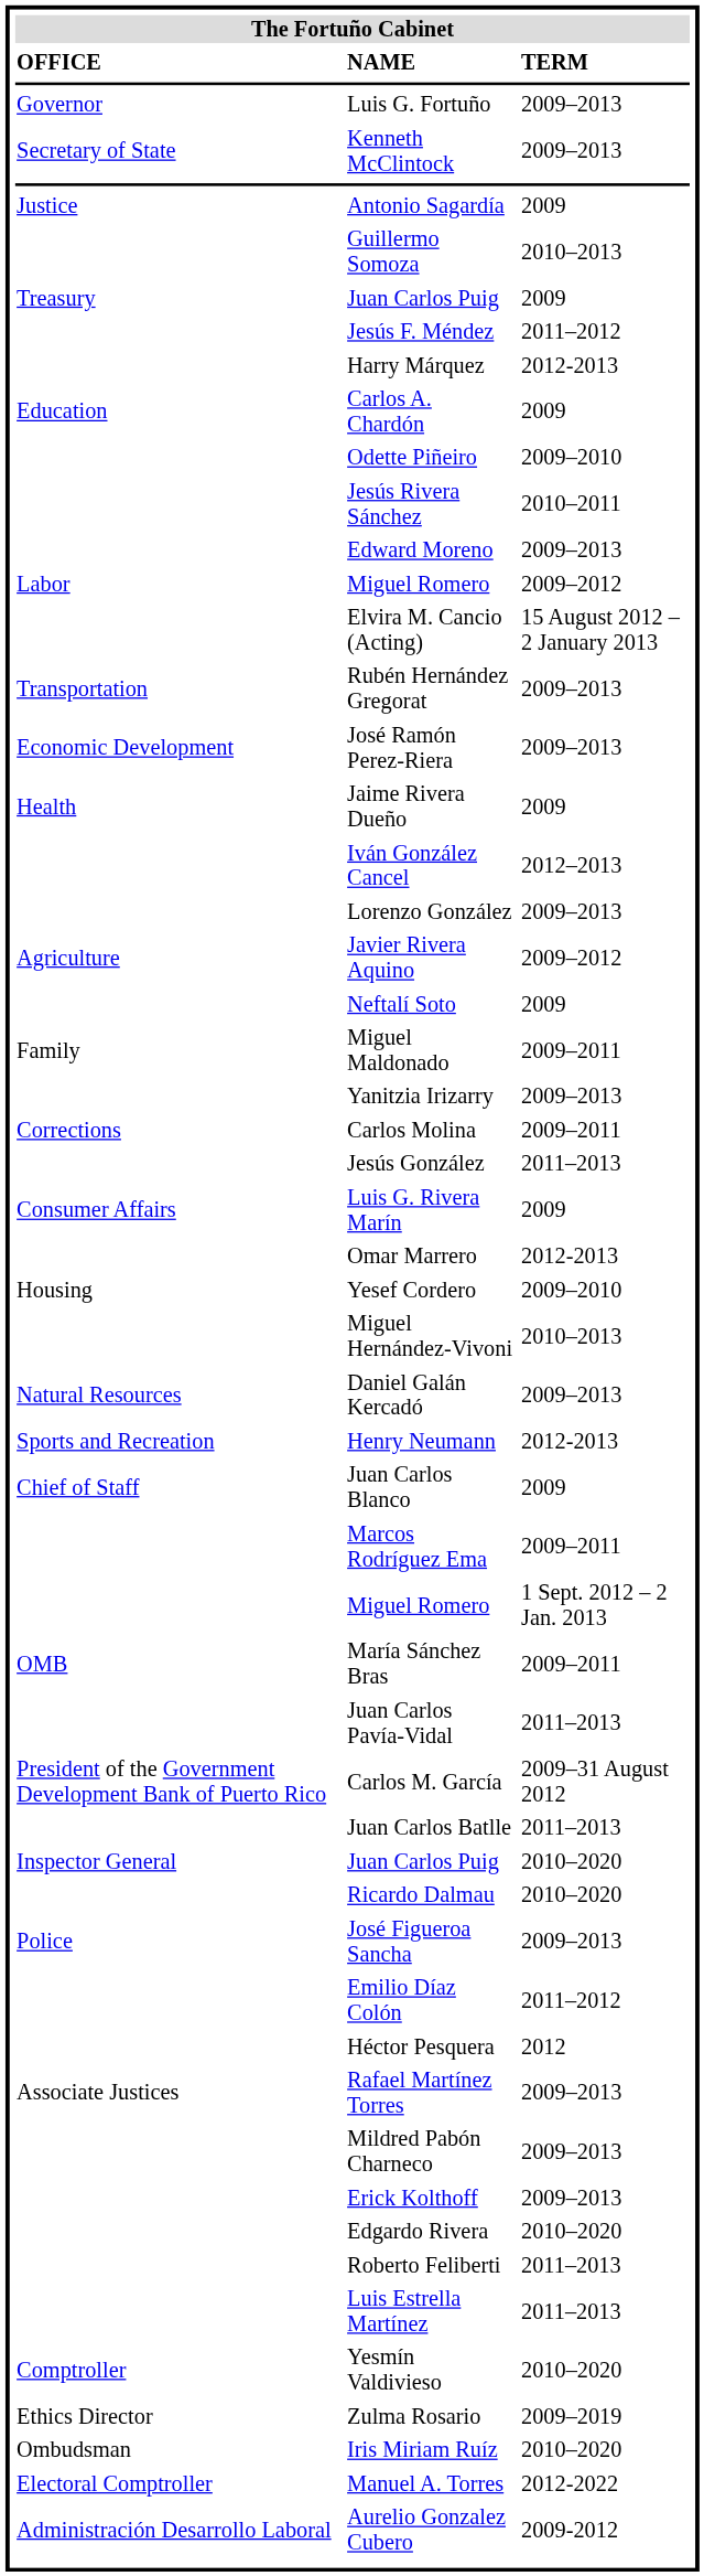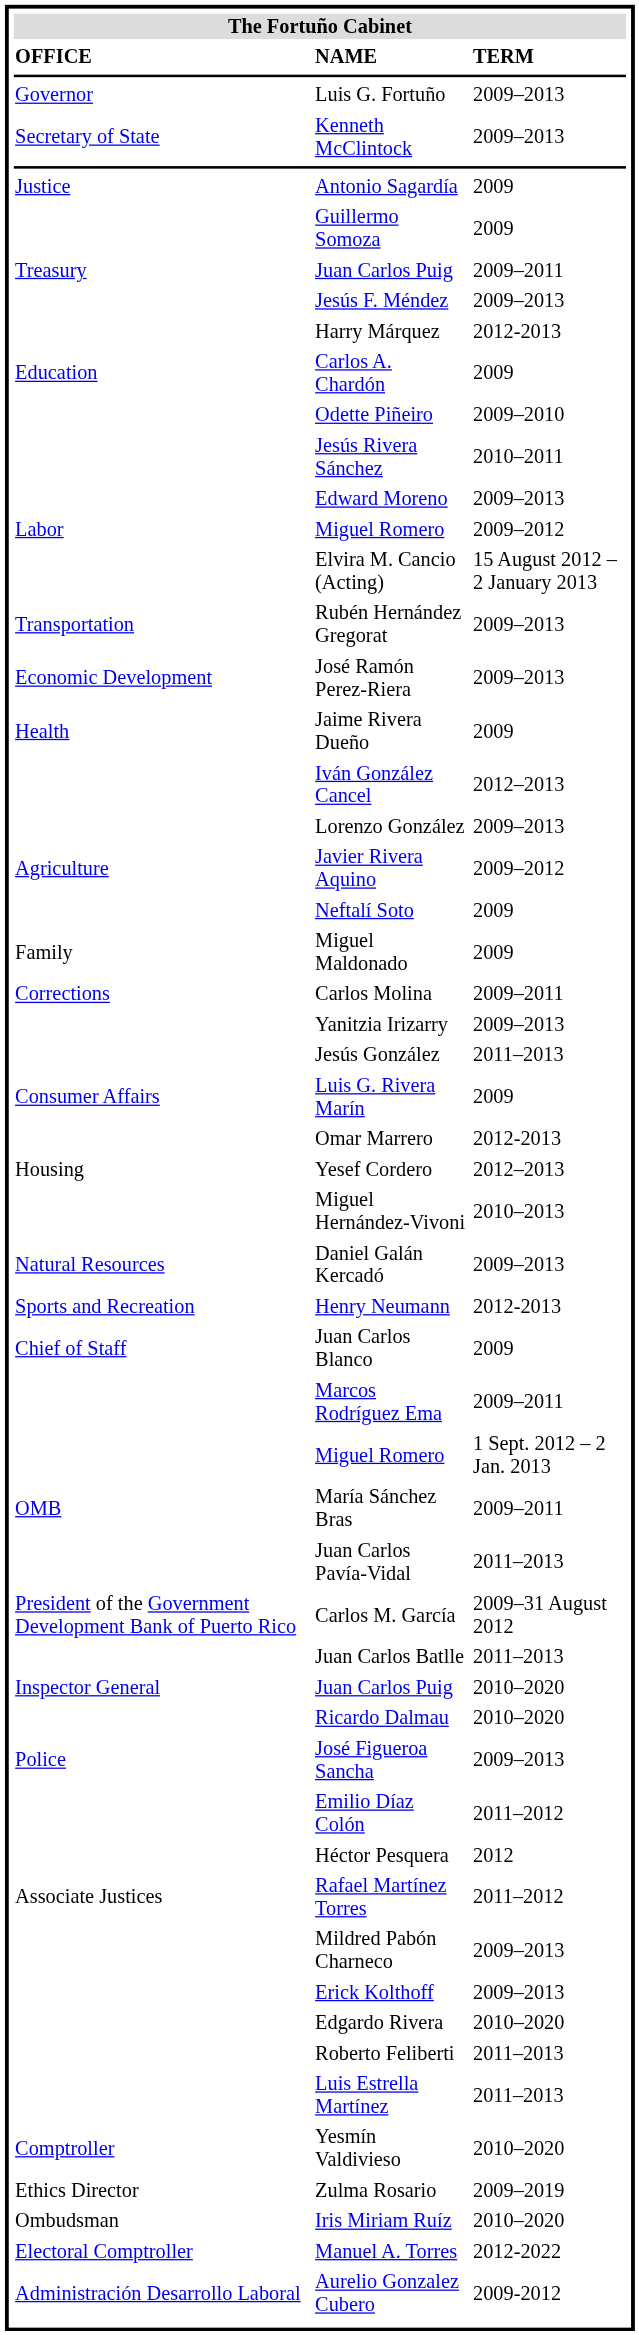Guillermo Somoza | TERM: 2010–2013 -> 2009
Treasury / Juan Carlos Puig | TERM: 2009 -> 2009–2011
Jesús F. Méndez | TERM: 2011–2012 -> 2009–2013
Miguel Maldonado | TERM: 2009–2011 -> 2009
rows swapped: Yanitzia Irizarry <-> Carlos Molina
Yesef Cordero | TERM: 2009–2010 -> 2012–2013
Rafael Martínez Torres | TERM: 2009–2013 -> 2011–2012
